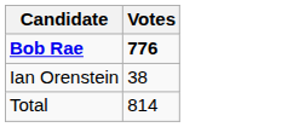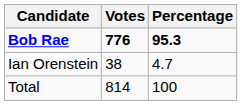+ column: Percentage | 95.3 | 4.7 | 100
